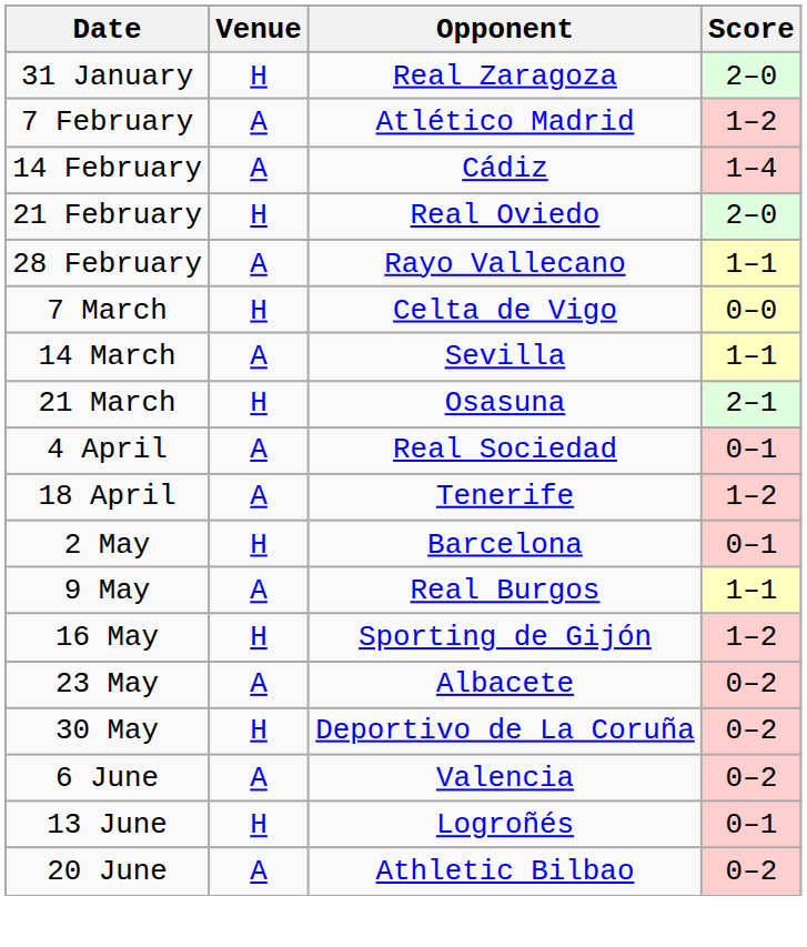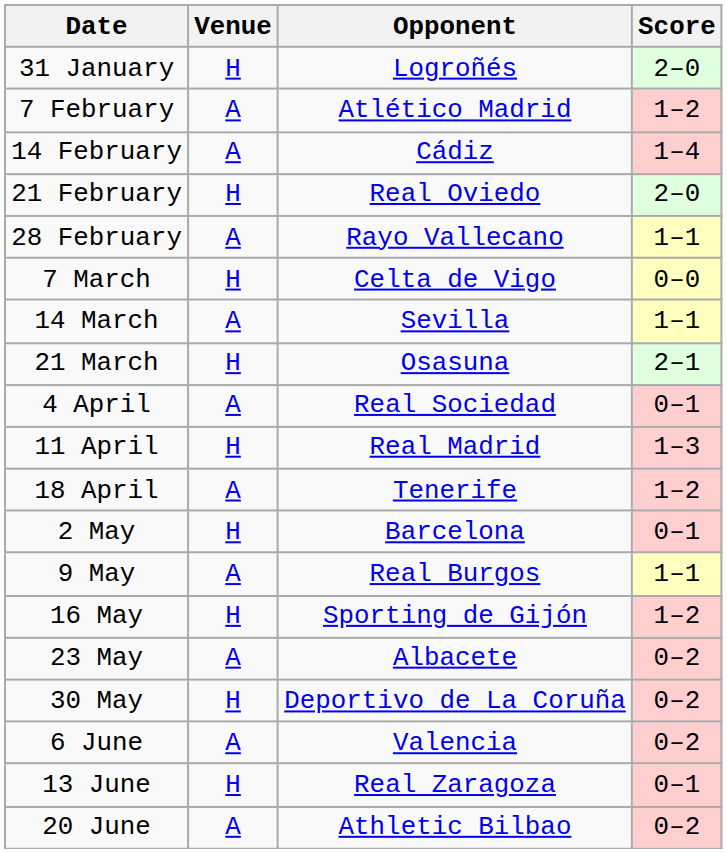31 January | Opponent: Real Zaragoza -> Logroñés
+ row: 11 April | H | Real Madrid | 1–3
13 June | Opponent: Logroñés -> Real Zaragoza
